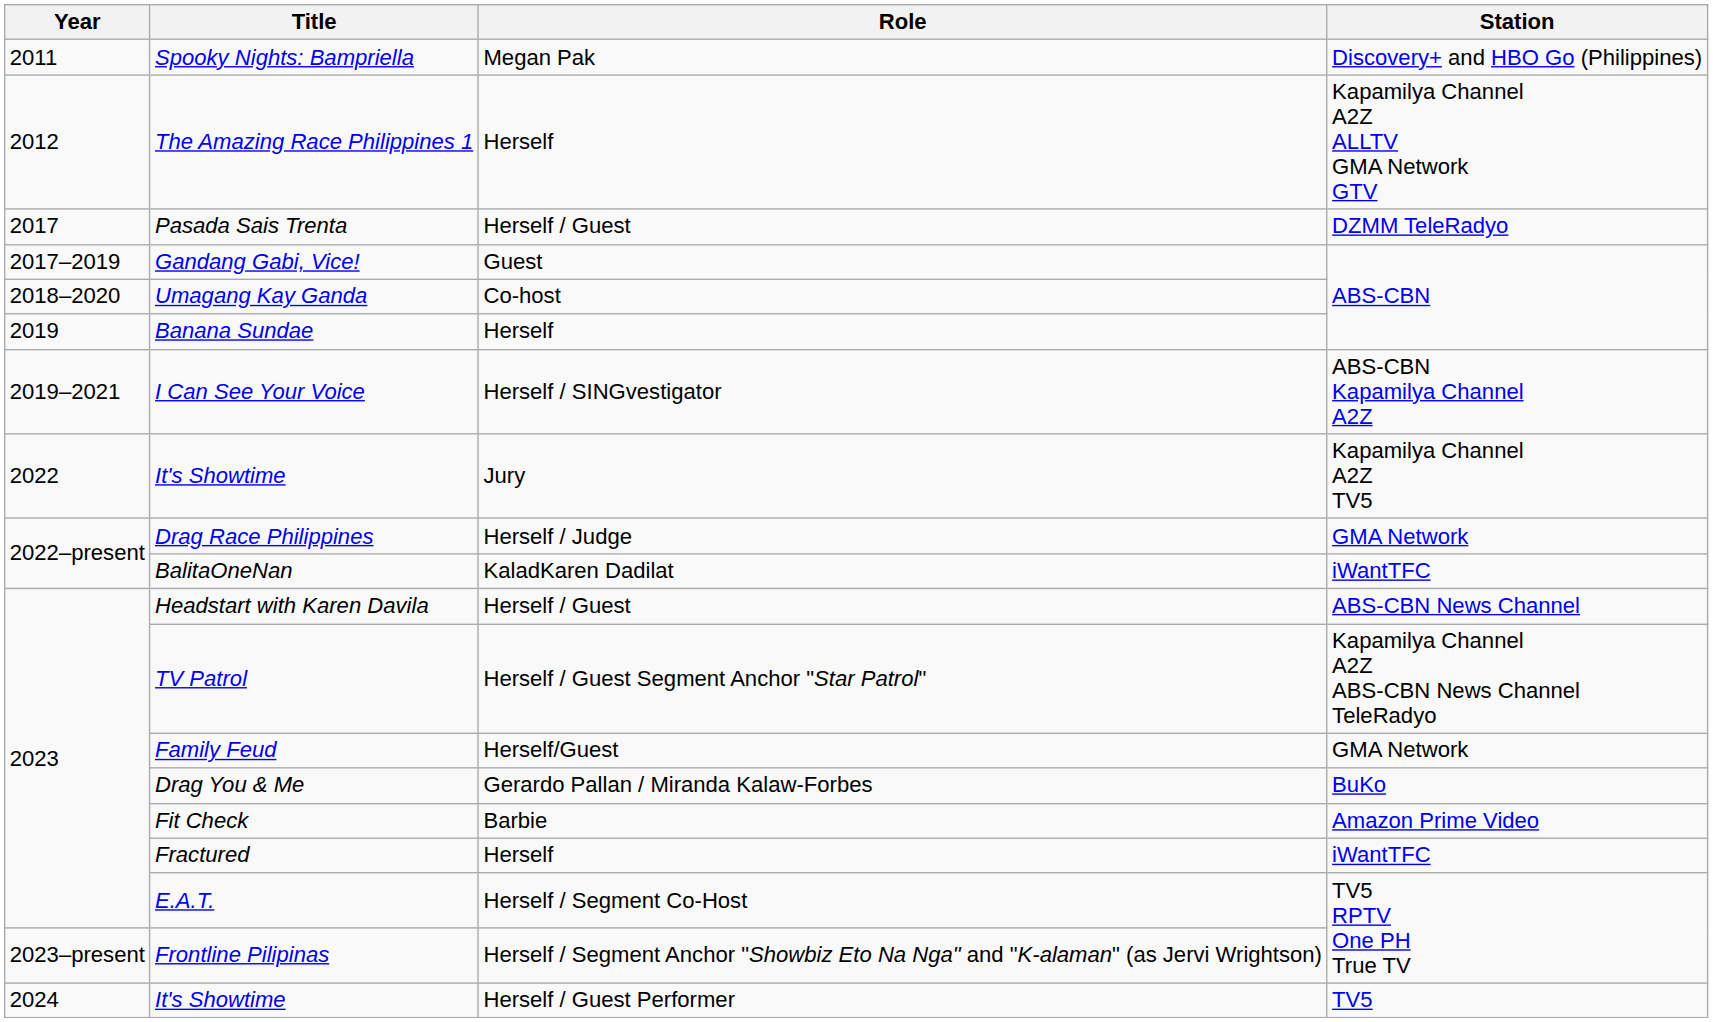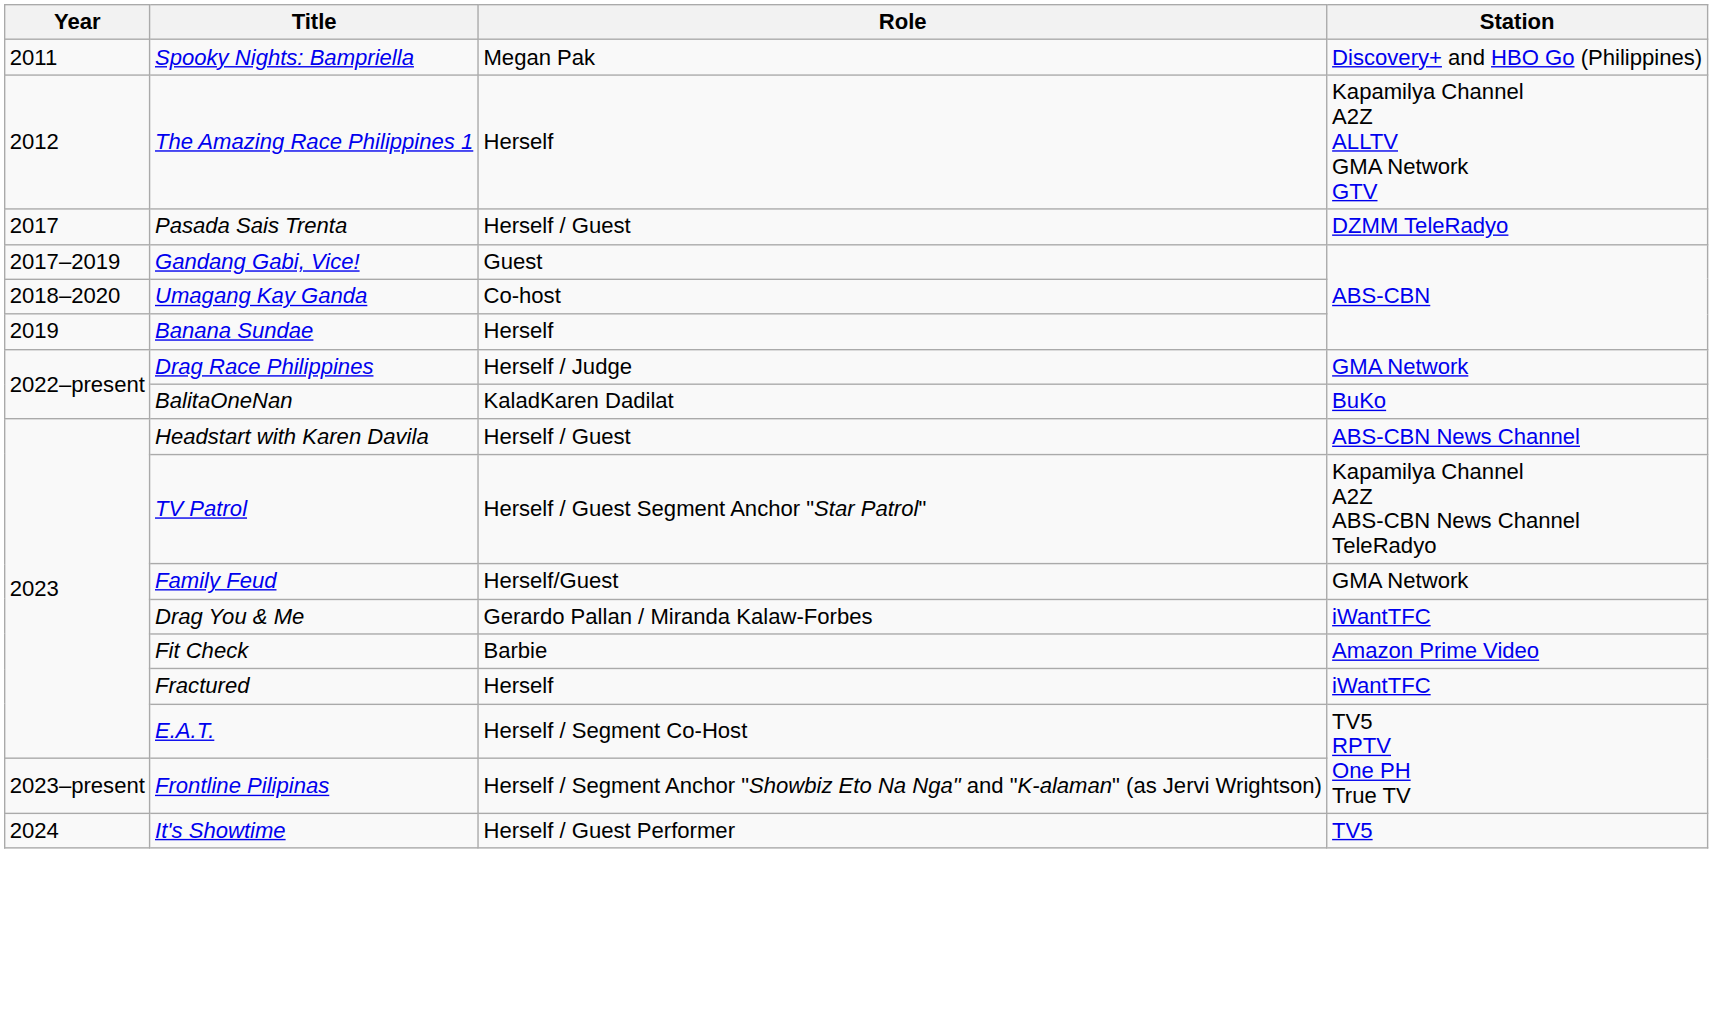- row: 2019–2021 | I Can See Your Voice | Herself / SINGvestigator | ABS-CBN Kapamilya Channel A2Z
- row: 2022 | It's Showtime | Jury | Kapamilya Channel A2Z TV5
BalitaOneNan | Station: iWantTFC -> BuKo
Drag You & Me | Station: BuKo -> iWantTFC
